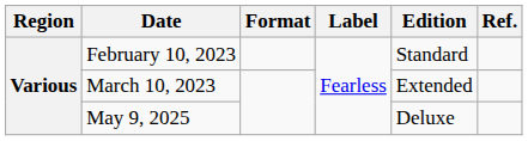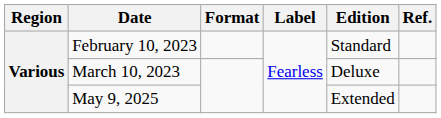March 10, 2023 | Edition: Extended -> Deluxe
May 9, 2025 | Edition: Deluxe -> Extended
